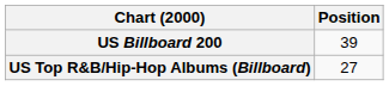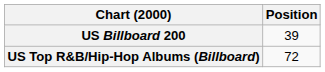US Top R&B/Hip-Hop Albums (Billboard) | Position: 27 -> 72
